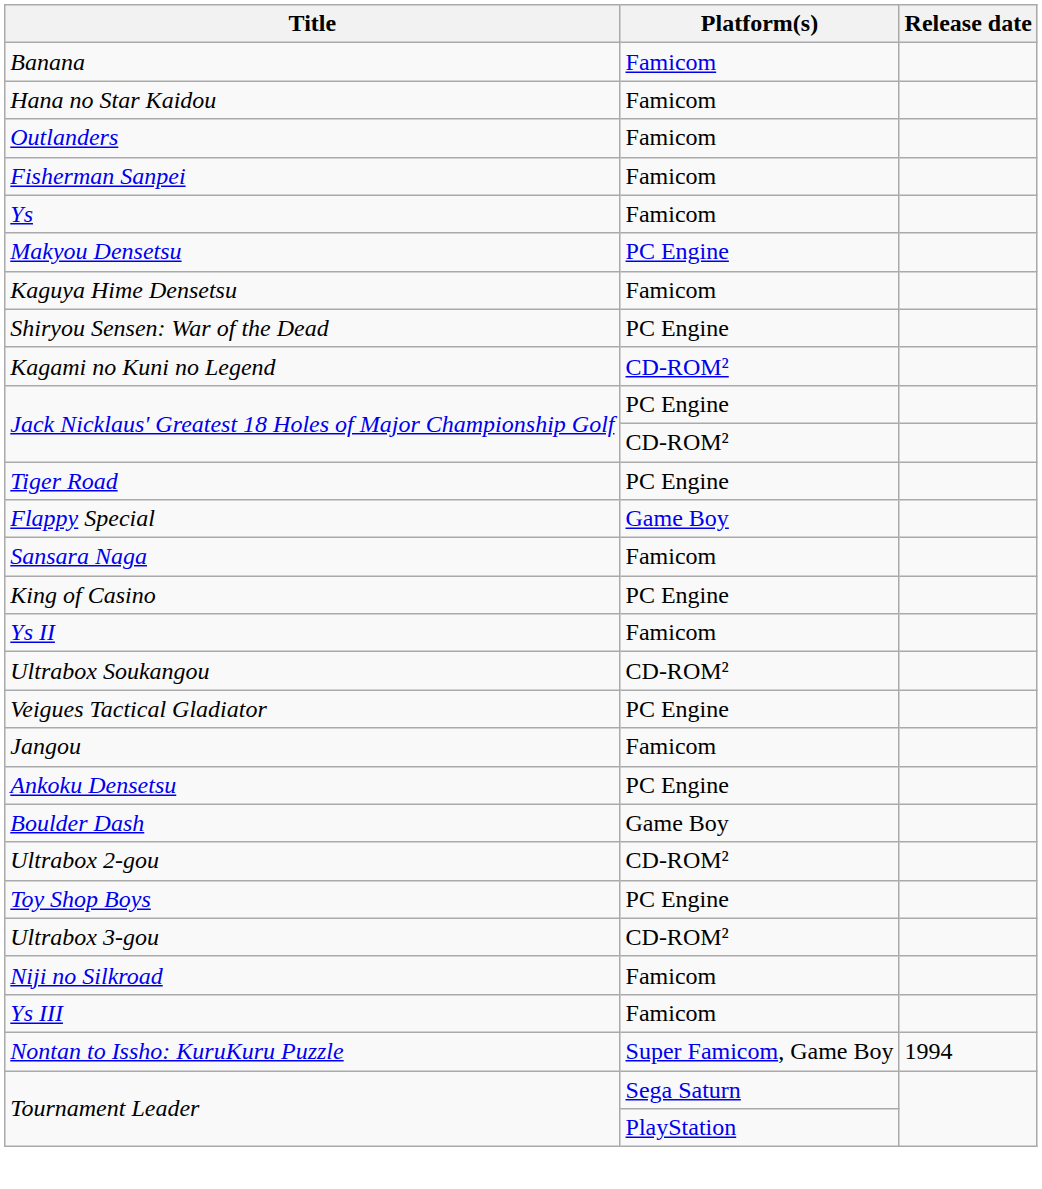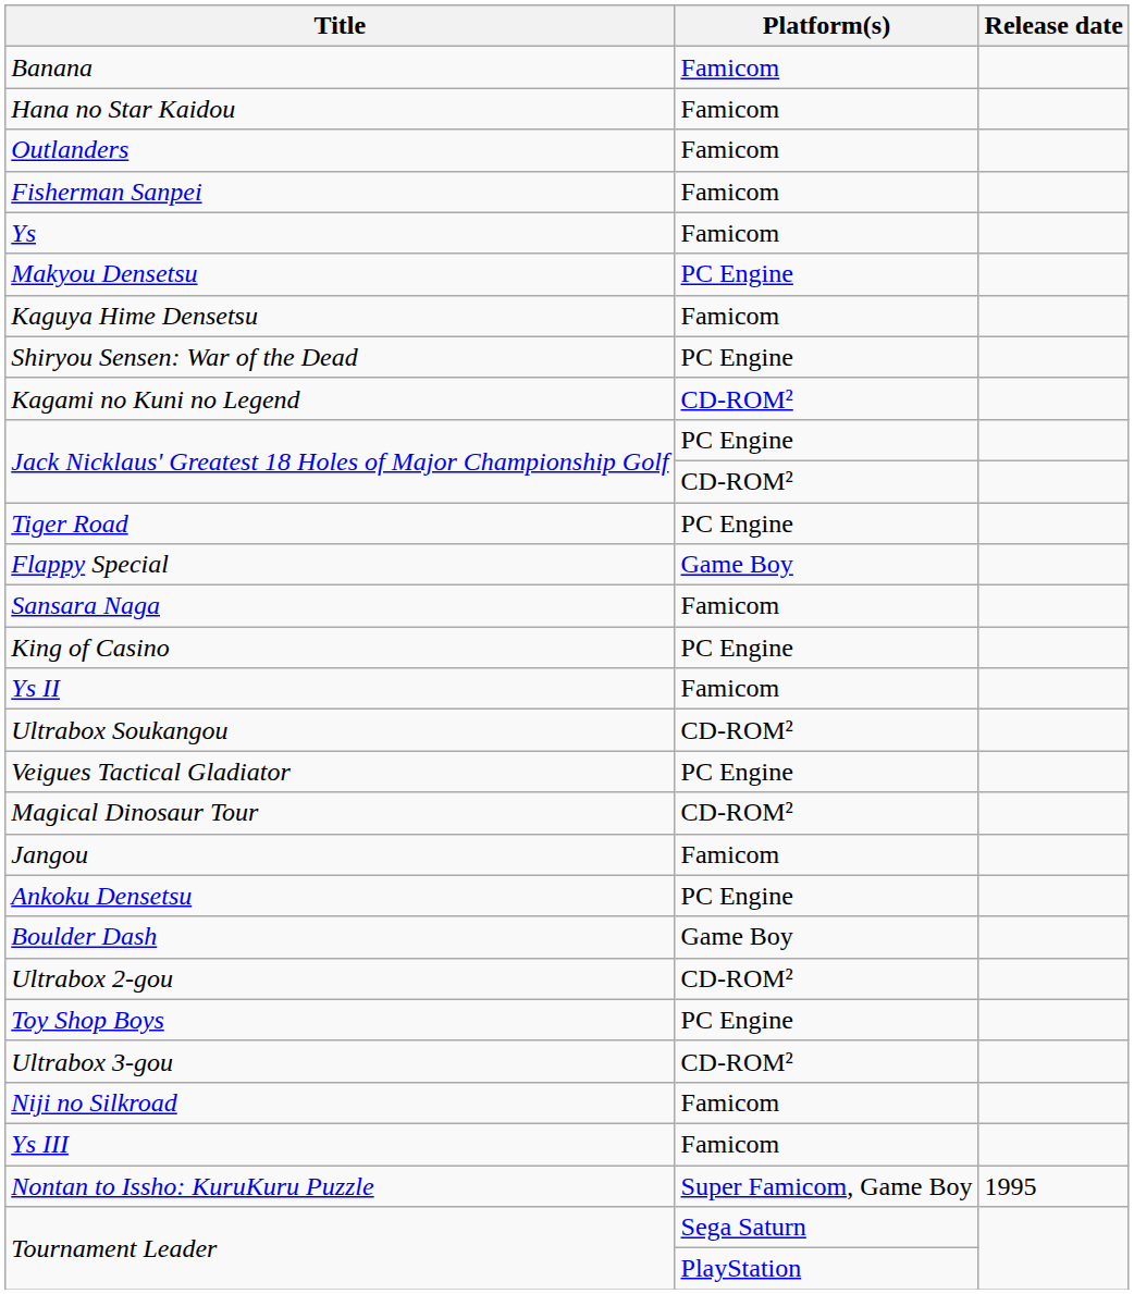+ row: Magical Dinosaur Tour | CD-ROM²
Nontan to Issho: KuruKuru Puzzle | Release date: 1994 -> 1995
